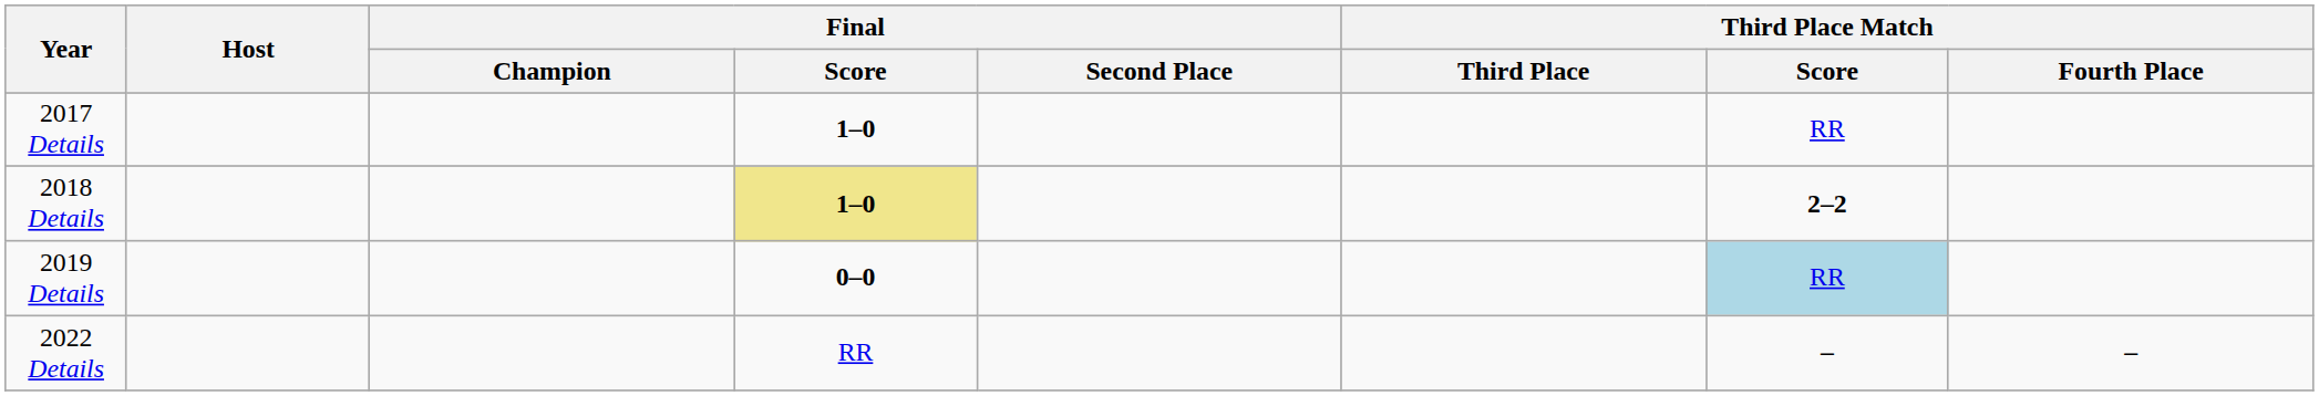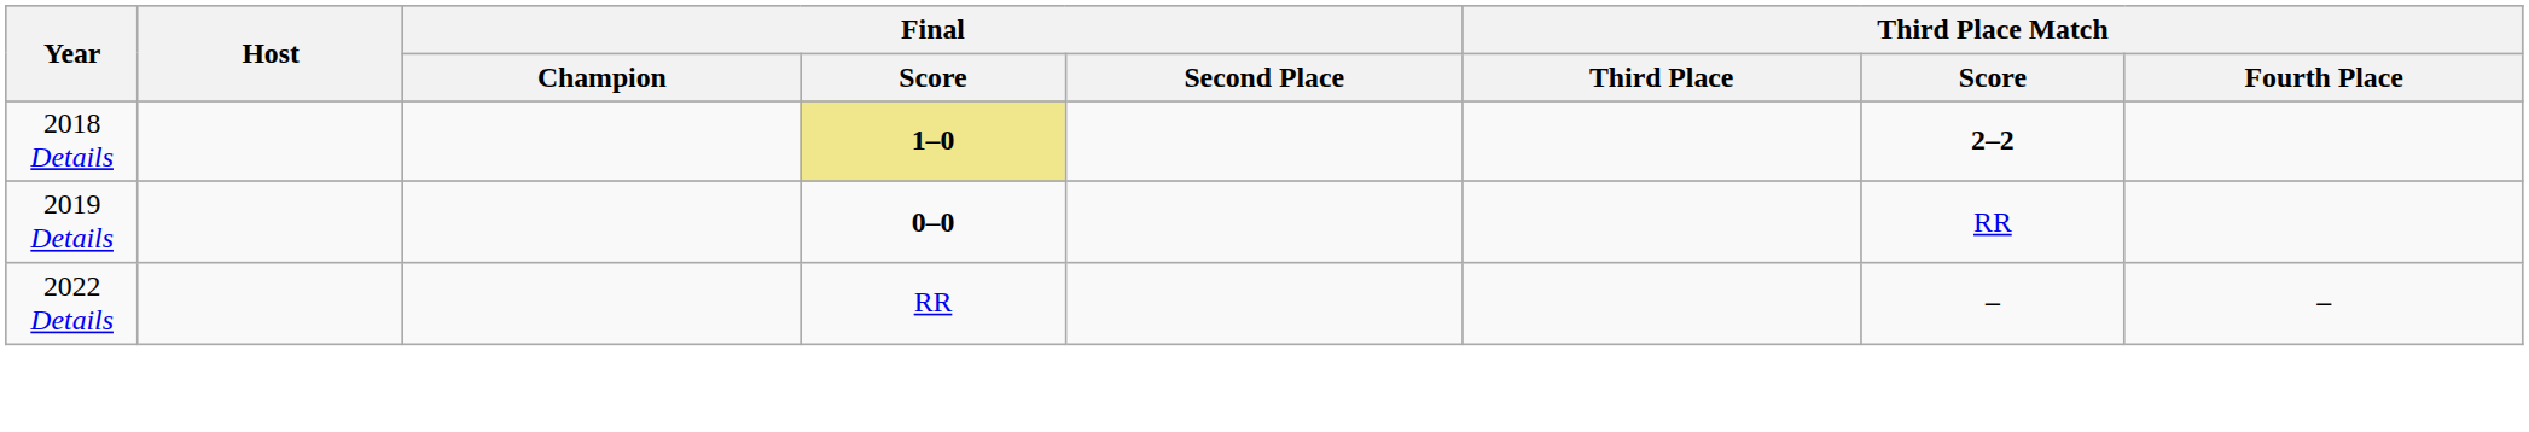- row: 2017 Details | 1–0 | RR
2019 Details | Third Place Match / Score: lightblue background -> no background
